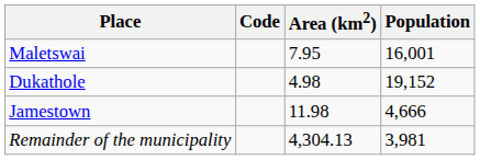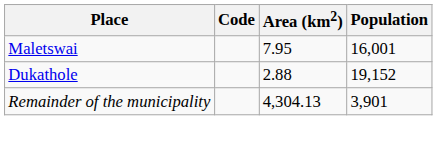Dukathole | Area (km2): 4.98 -> 2.88
- row: Jamestown | 11.98 | 4,666
Remainder of the municipality | Population: 3,981 -> 3,901
